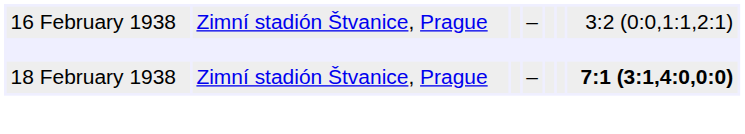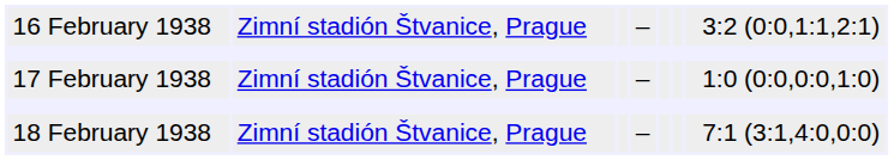+ row: 17 February 1938 | Zimní stadión Štvanice, Prague | – | 1:0 (0:0,0:0,1:0)
18 February 1938 | column 7: bold -> normal
